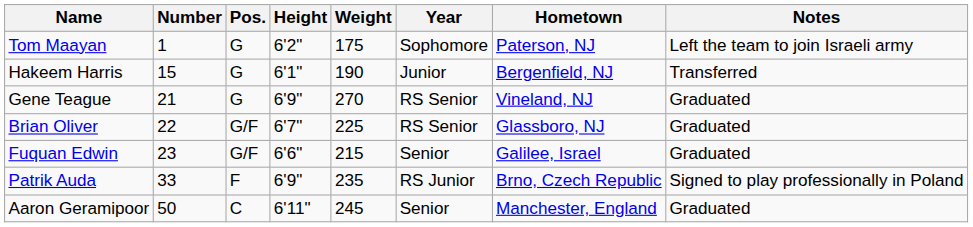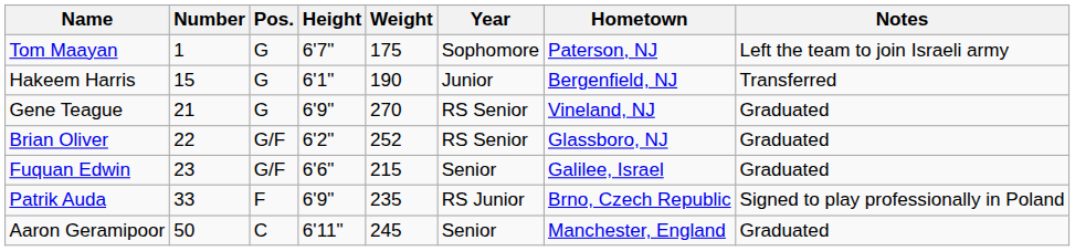Tom Maayan | Height: 6'2" -> 6'7"
Brian Oliver | Height: 6'7" -> 6'2"
Brian Oliver | Weight: 225 -> 252
